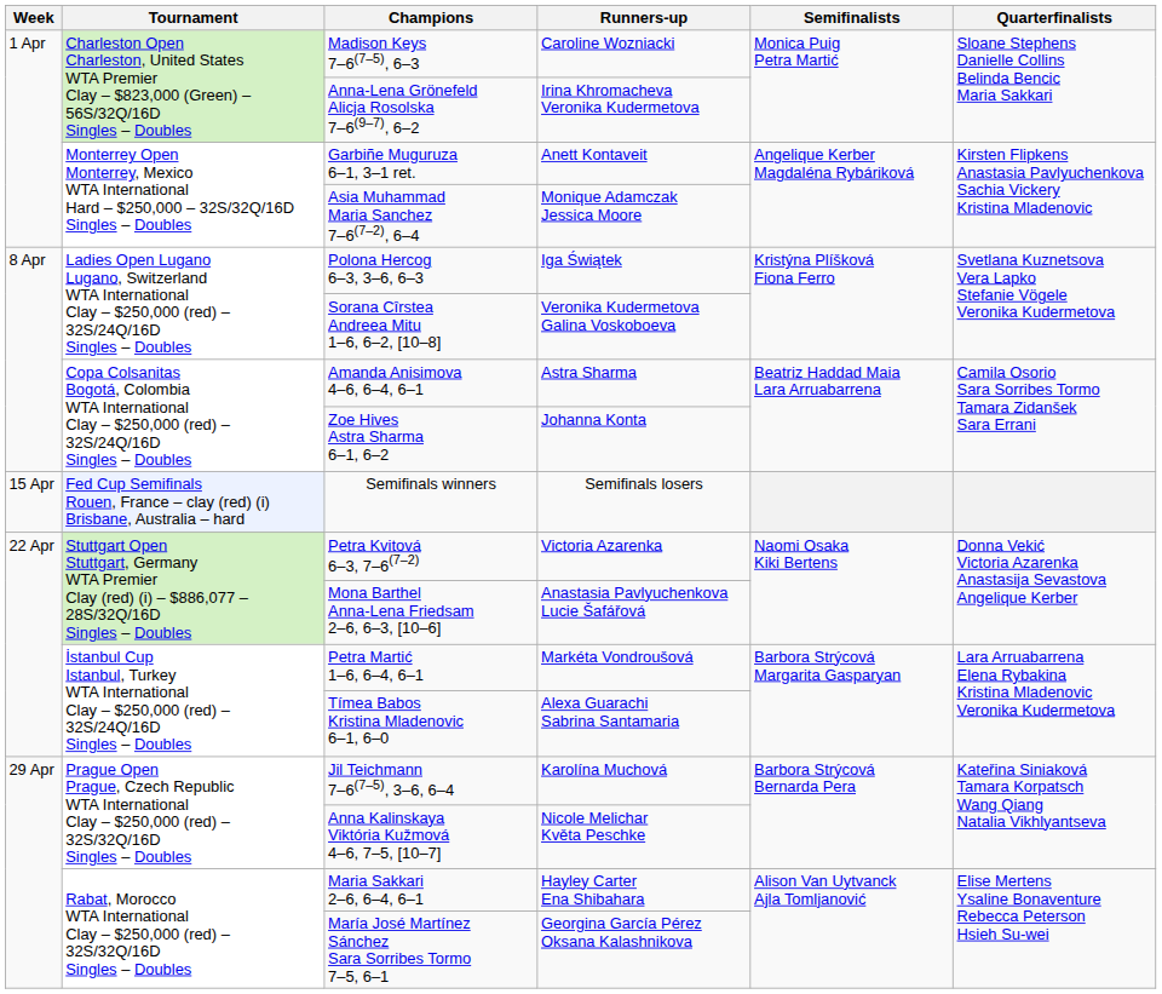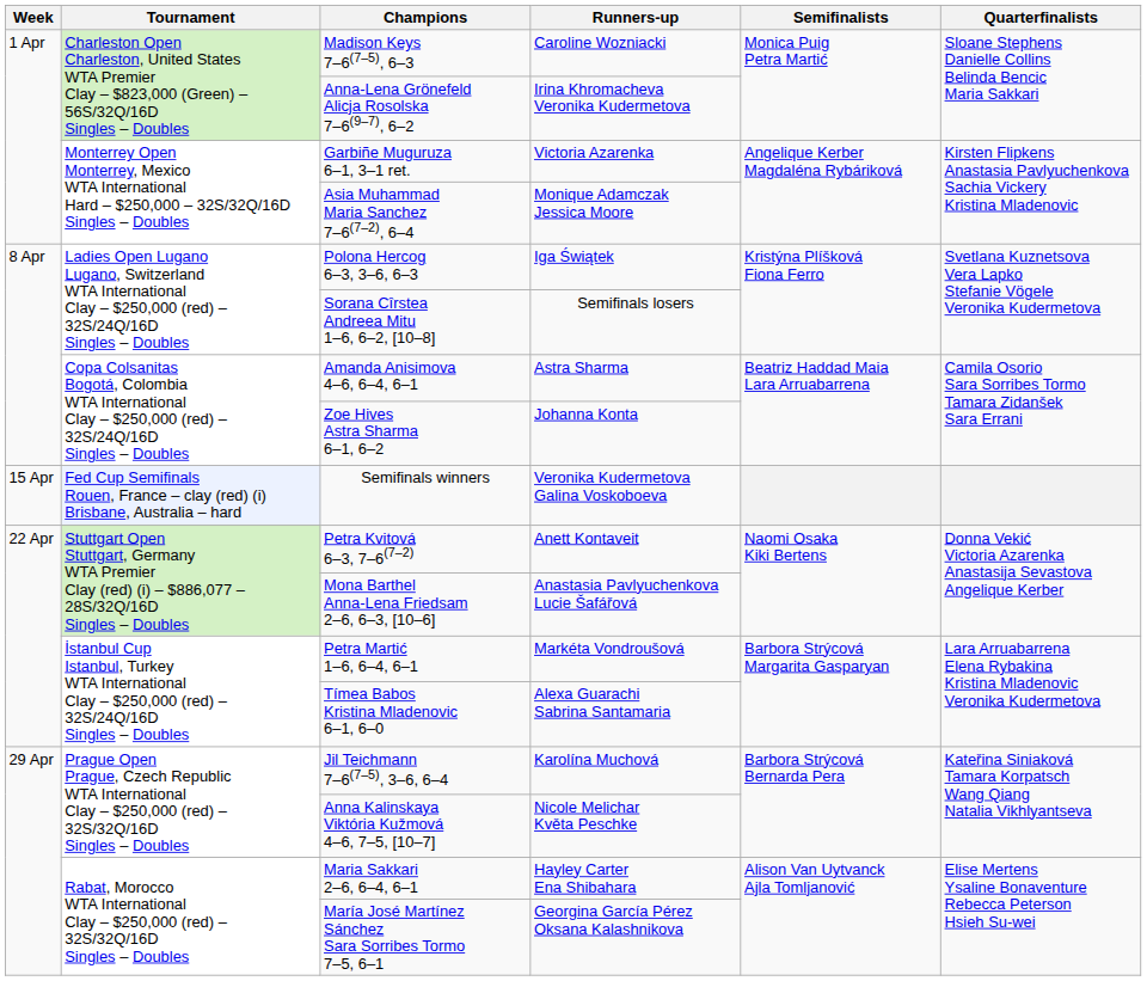Garbiñe Muguruza 6–1, 3–1 ret. | Runners-up: Anett Kontaveit -> Victoria Azarenka
Sorana Cîrstea Andreea Mitu 1–6, 6–2, [10–8] | Runners-up: Veronika Kudermetova Galina Voskoboeva -> Semifinals losers
Semifinals winners | Runners-up: Semifinals losers -> Veronika Kudermetova Galina Voskoboeva
Petra Kvitová 6–3, 7–6(7–2) | Runners-up: Victoria Azarenka -> Anett Kontaveit
